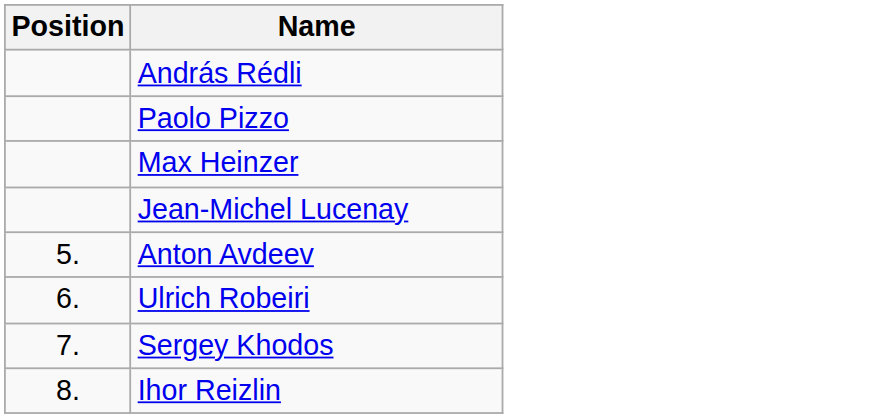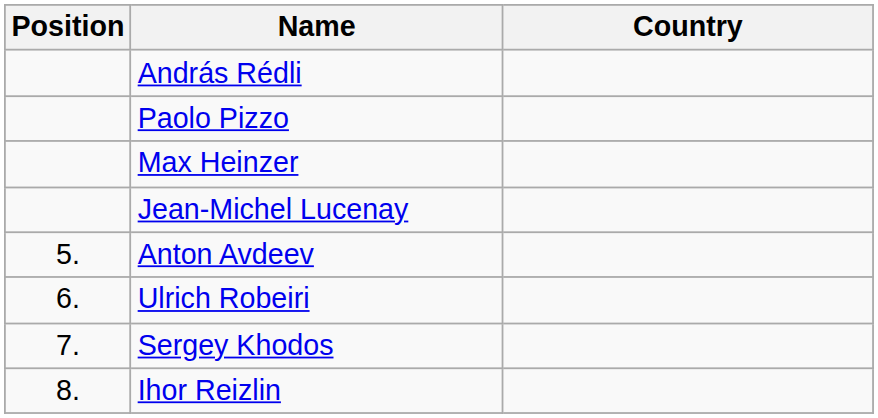+ column: Country
